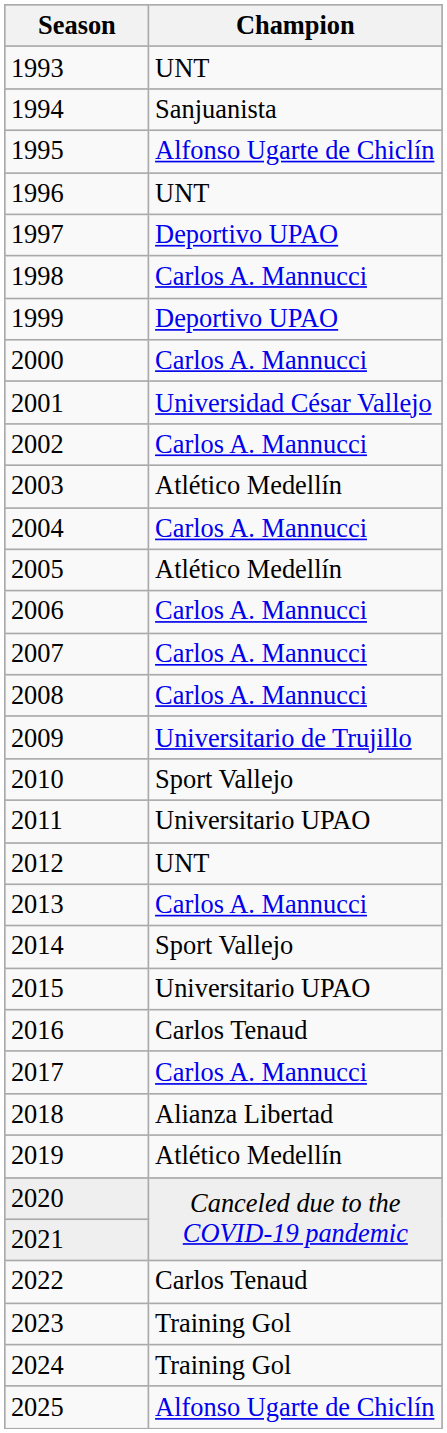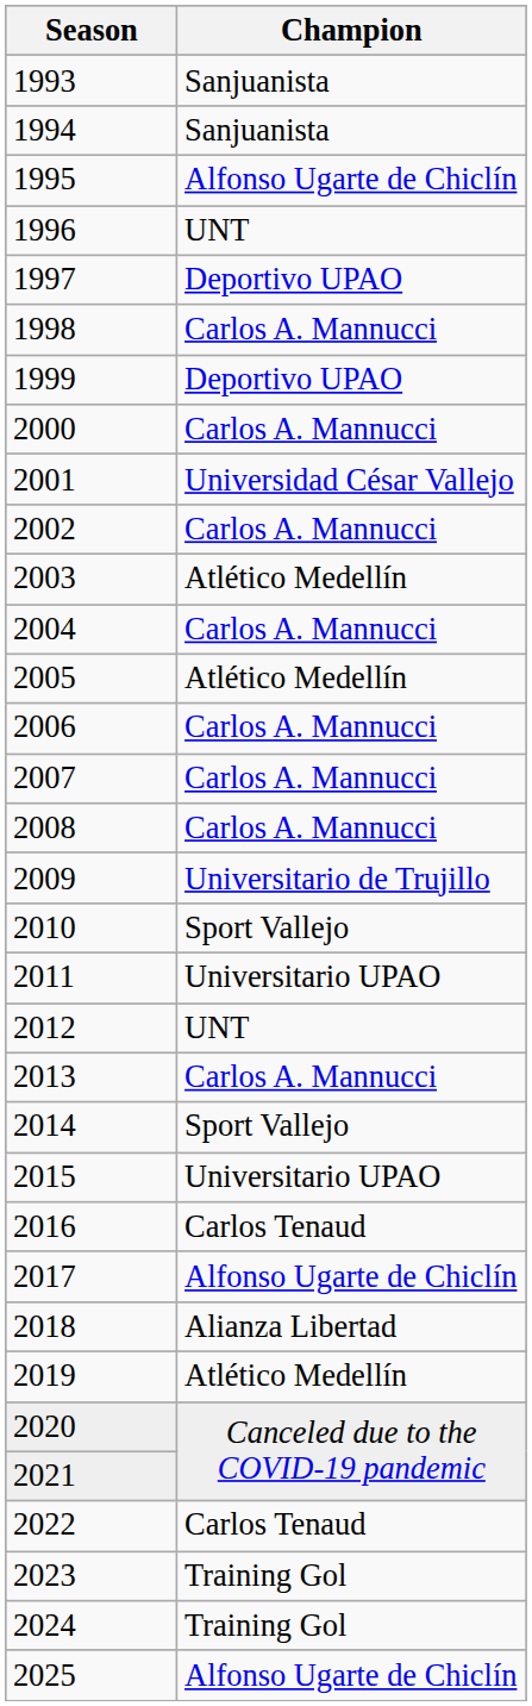1993 | Champion: UNT -> Sanjuanista
2017 | Champion: Carlos A. Mannucci -> Alfonso Ugarte de Chiclín
